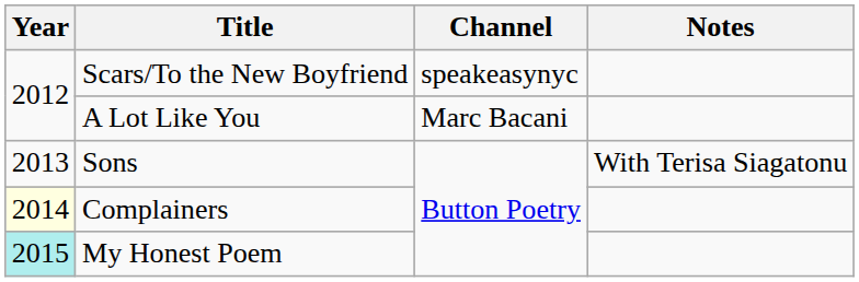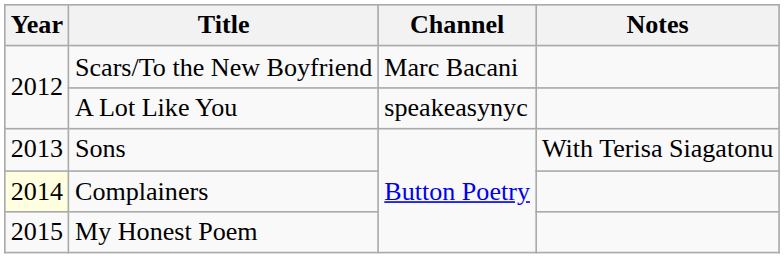Scars/To the New Boyfriend | Channel: speakeasynyc -> Marc Bacani
A Lot Like You | Channel: Marc Bacani -> speakeasynyc
My Honest Poem | Year: paleturquoise background -> no background
